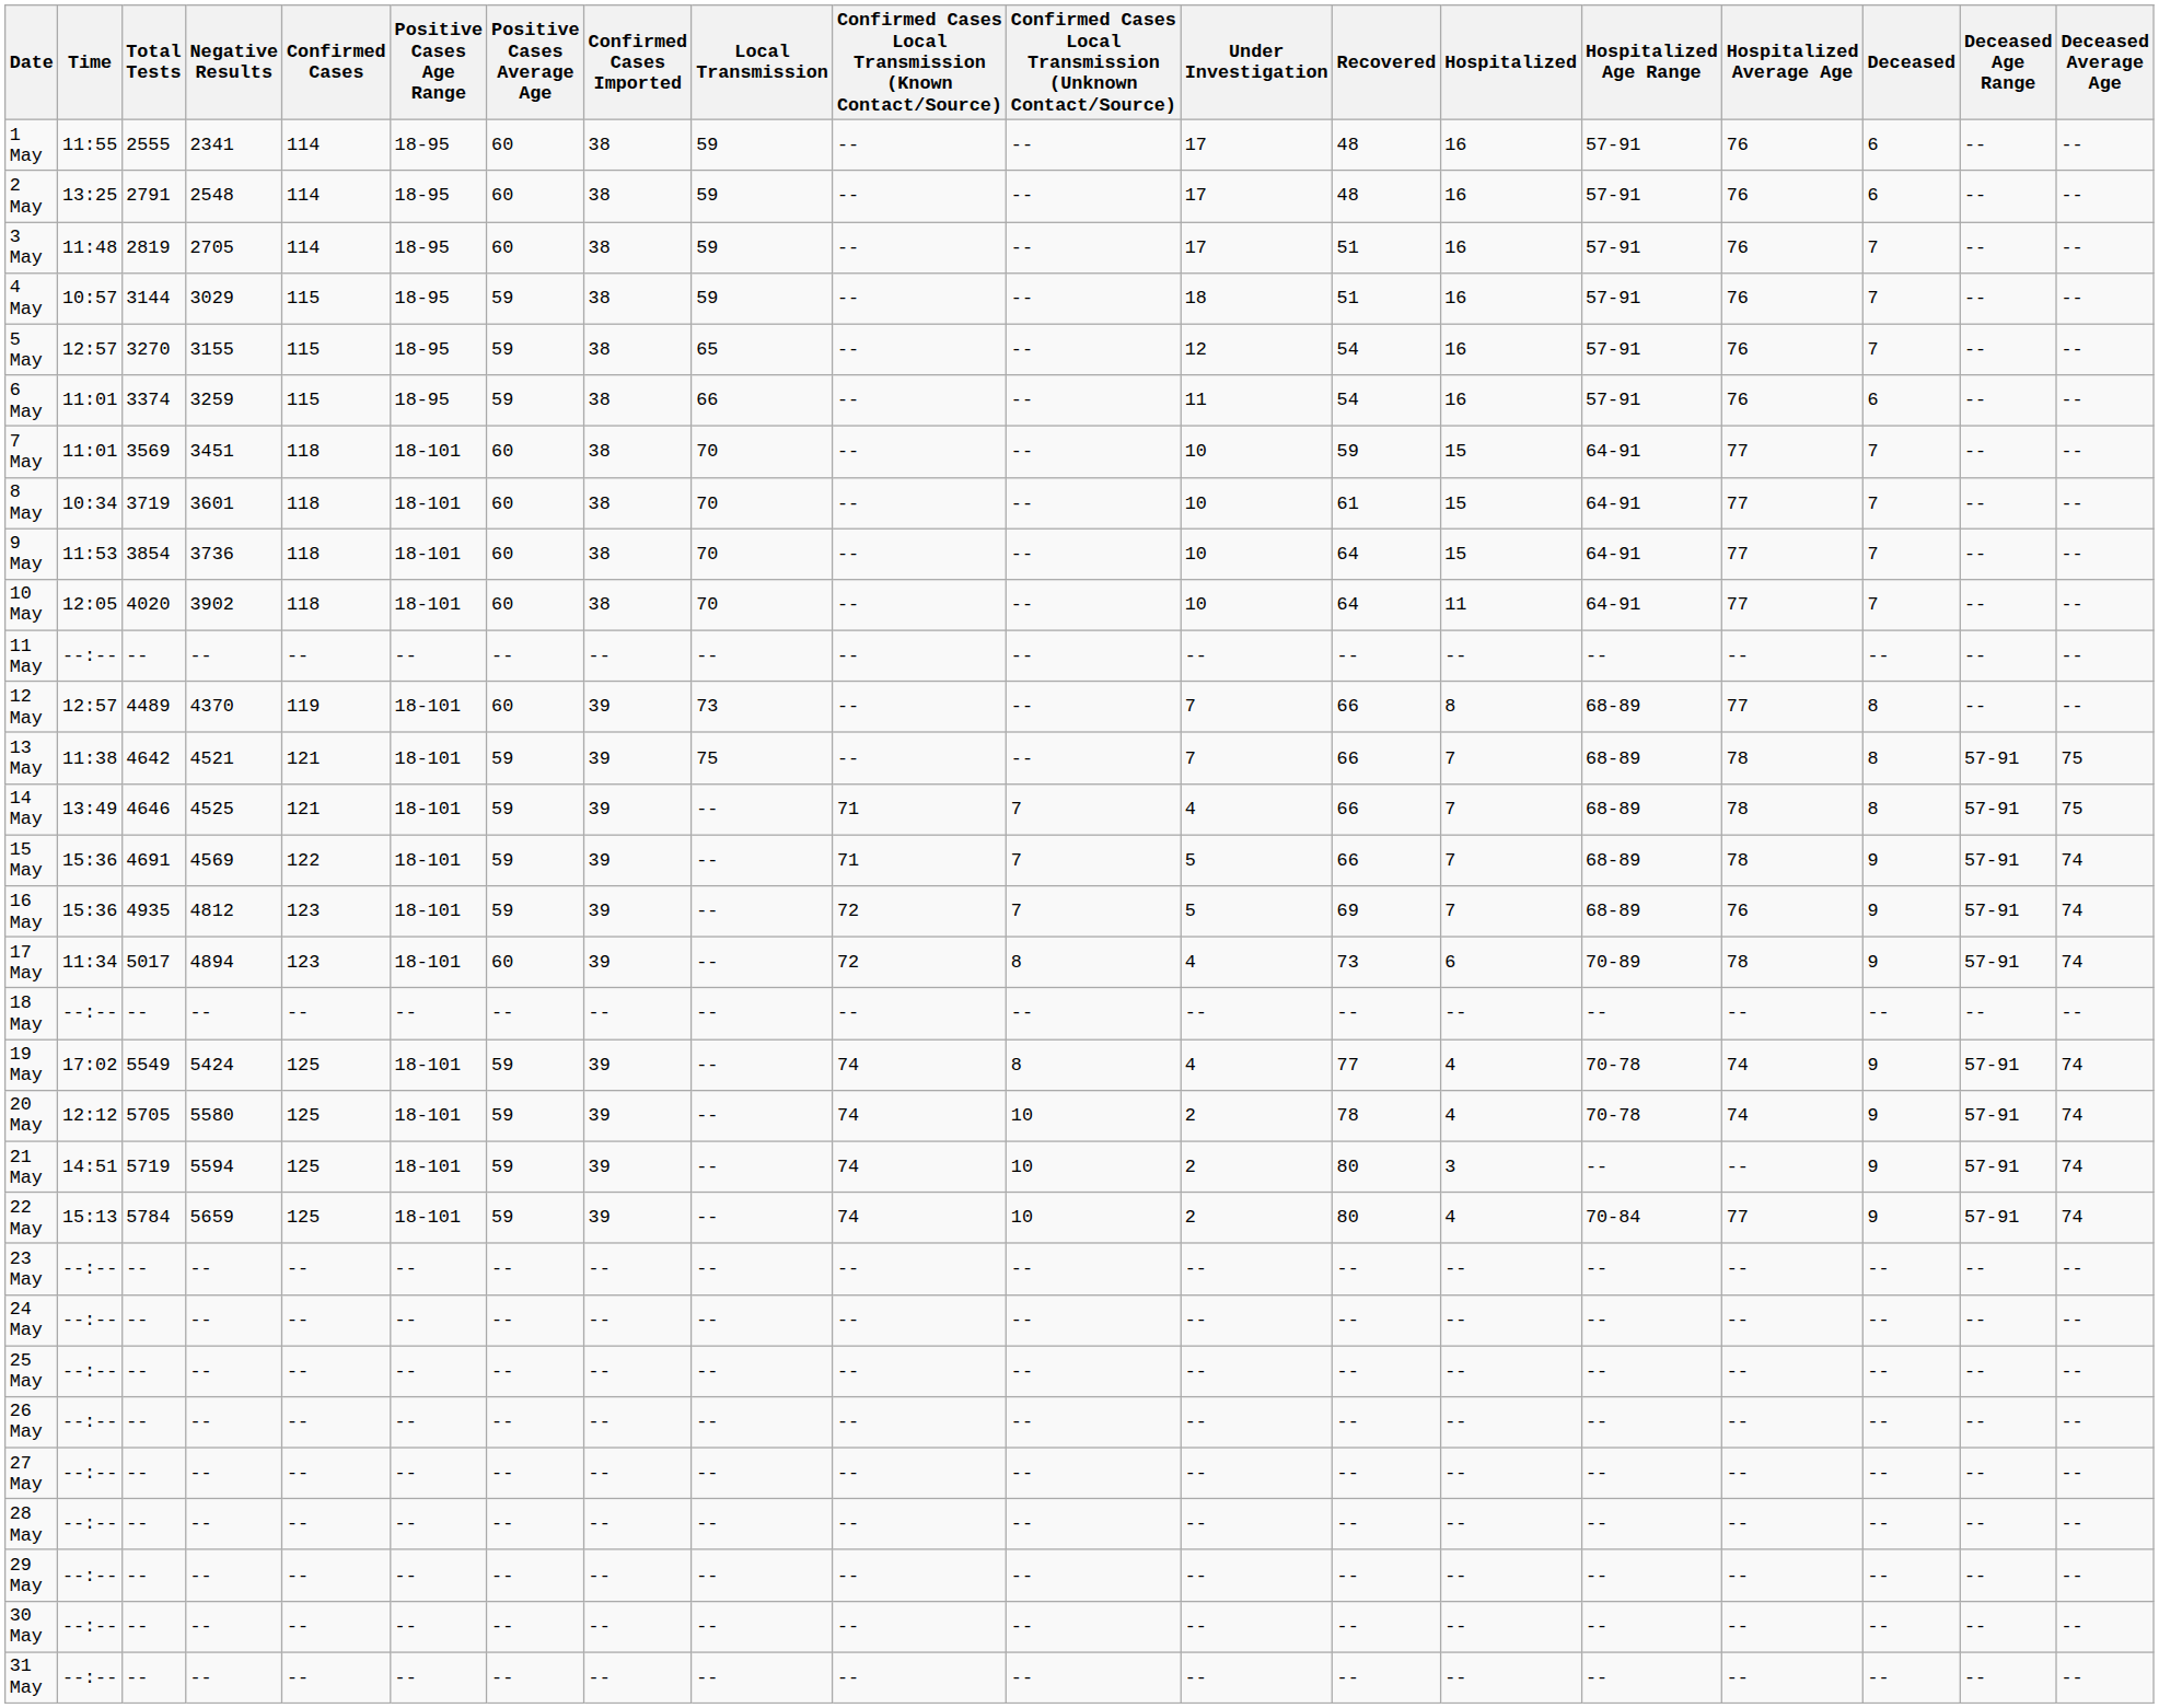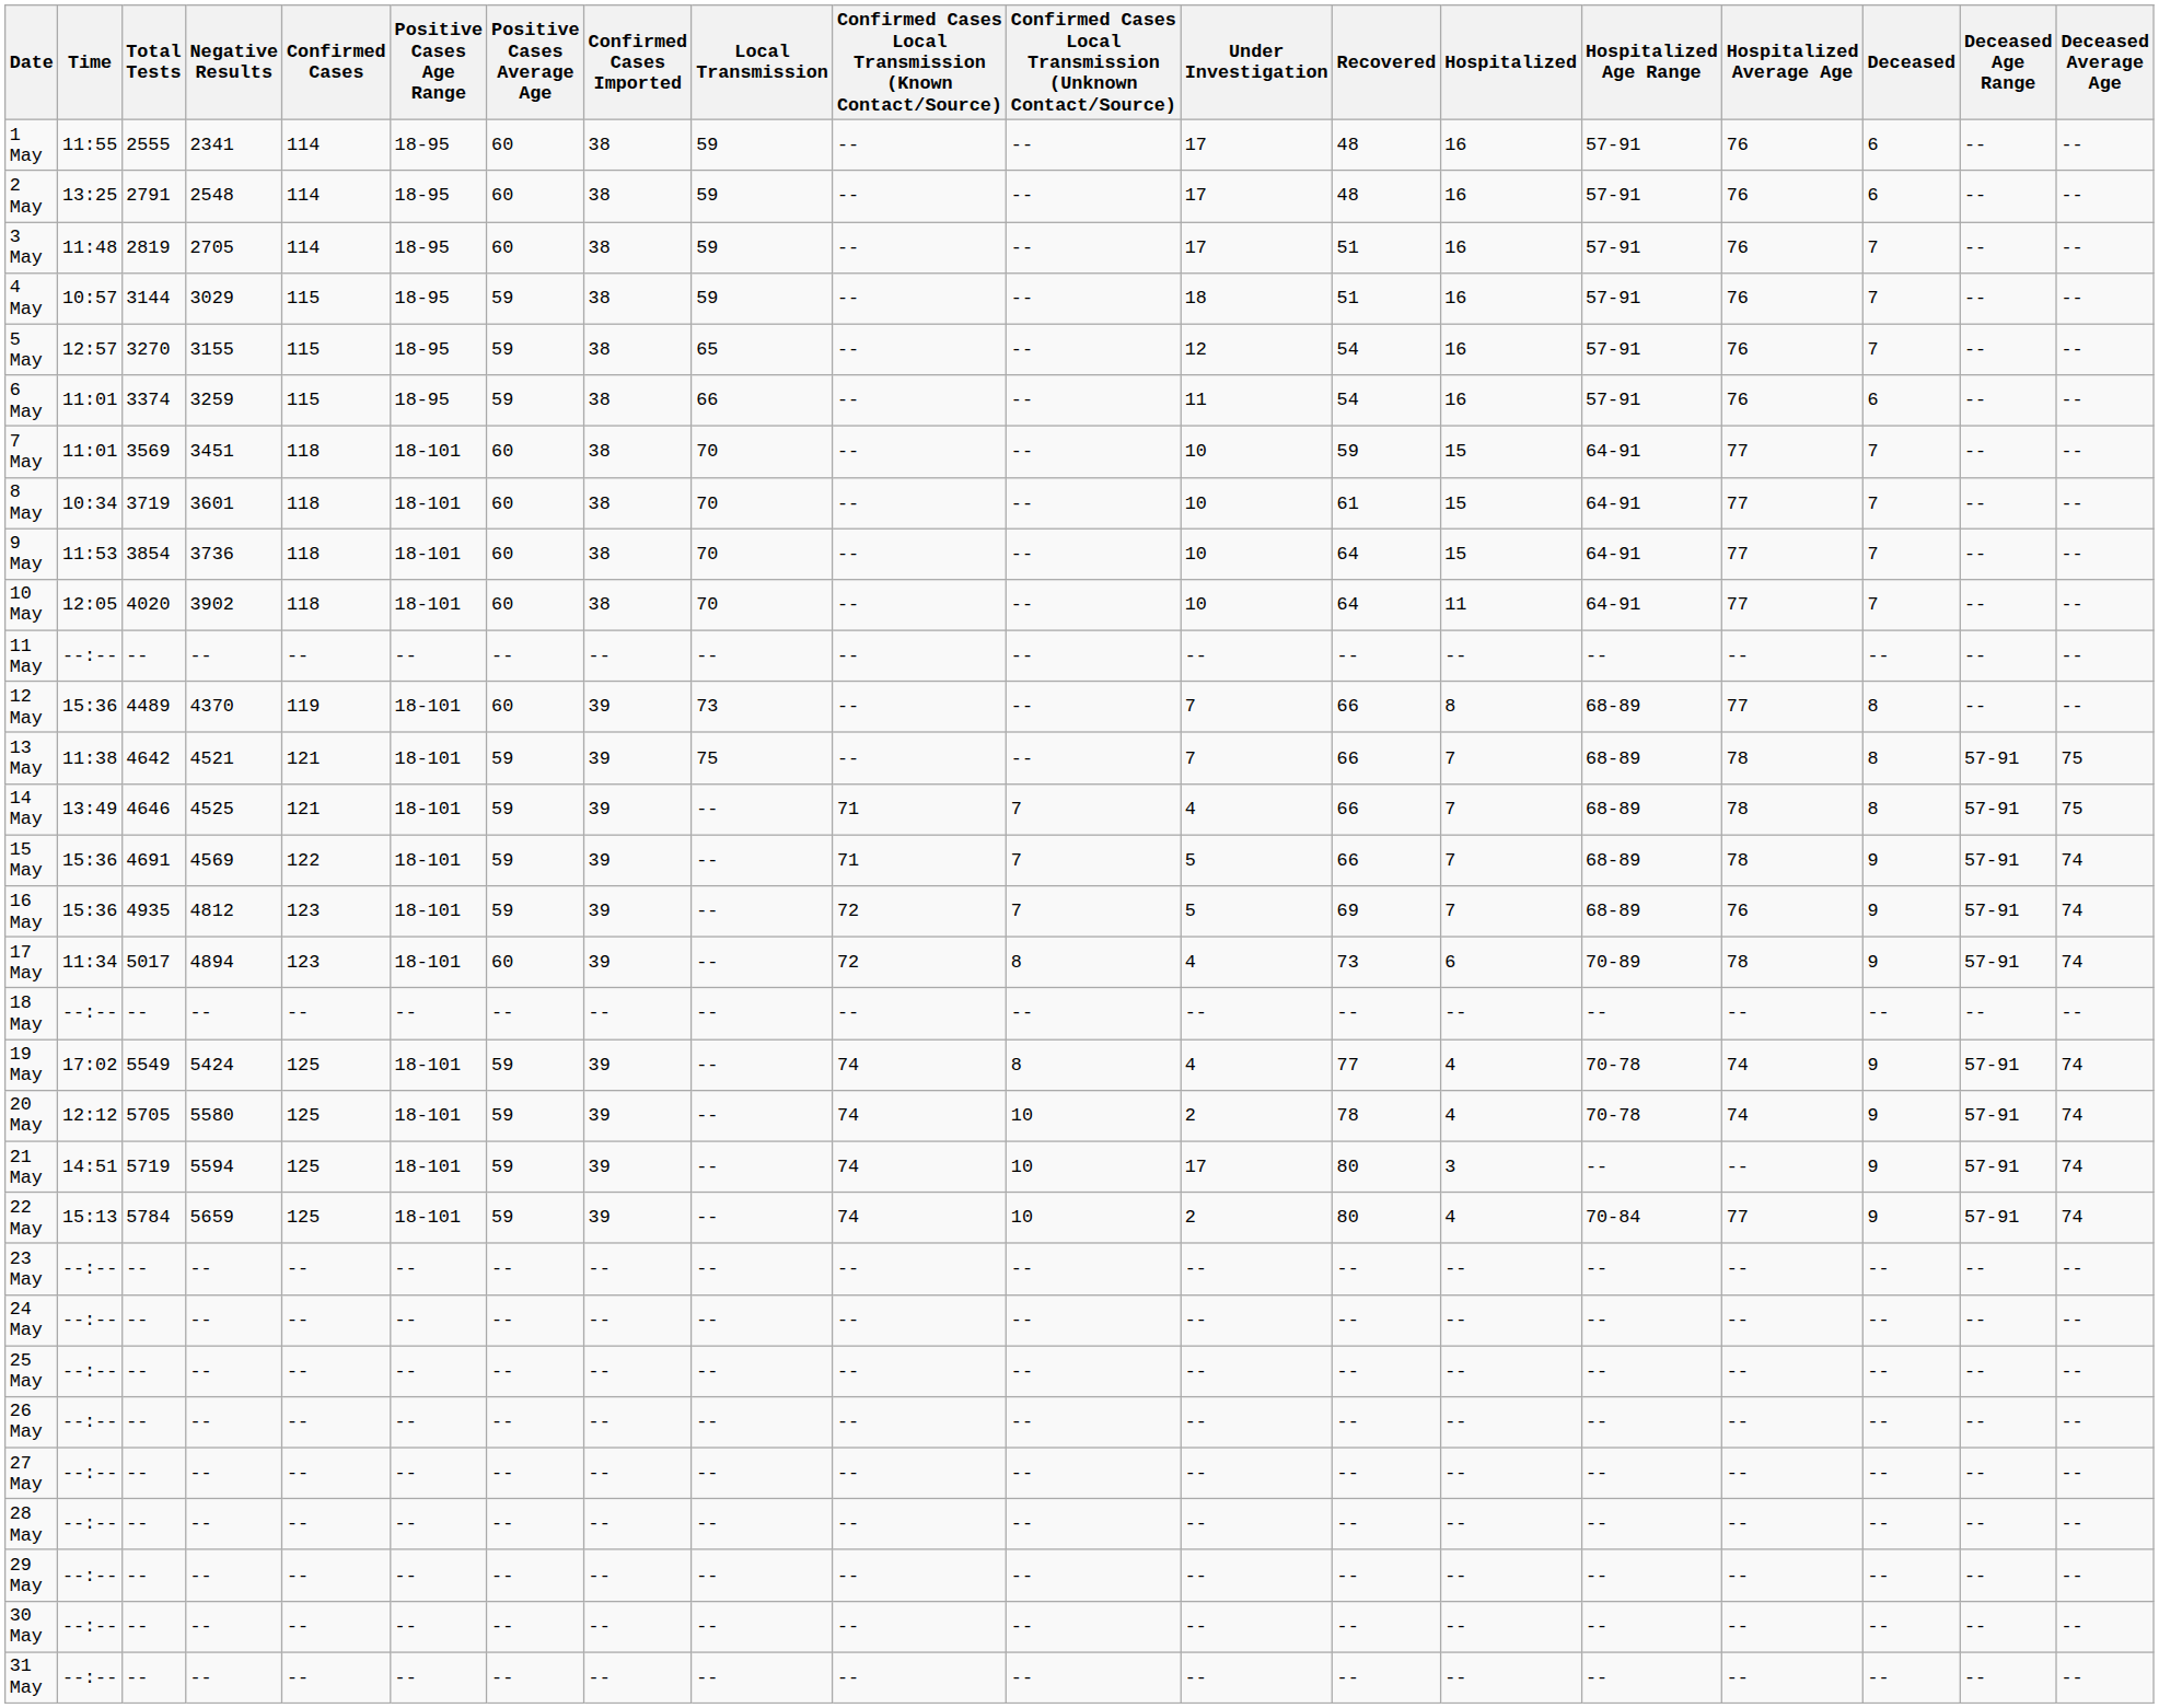12 May | Time: 12:57 -> 15:36
21 May | Under Investigation: 2 -> 17
